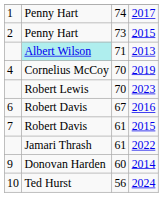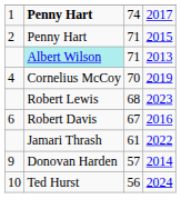2017 | column 2: normal -> bold
2 / 2015 | column 3: 73 -> 71
2023 | column 3: 70 -> 68
- row: 7 | Robert Davis | 61 | 2015
2014 | column 3: 60 -> 57
